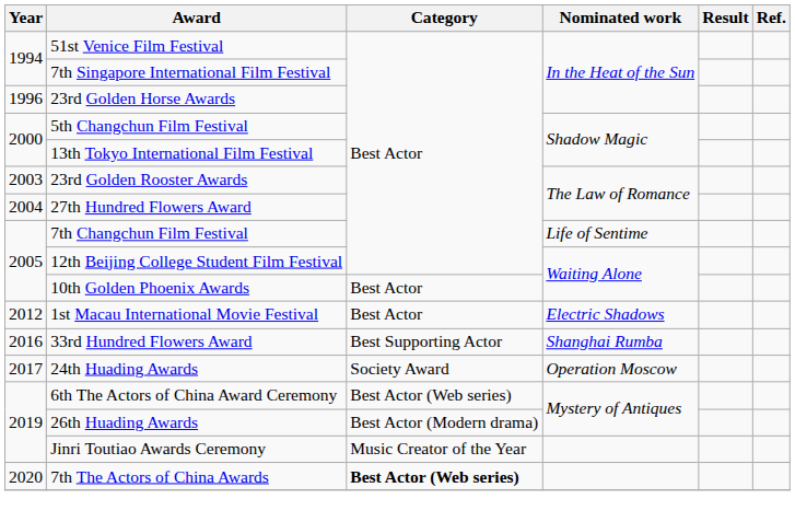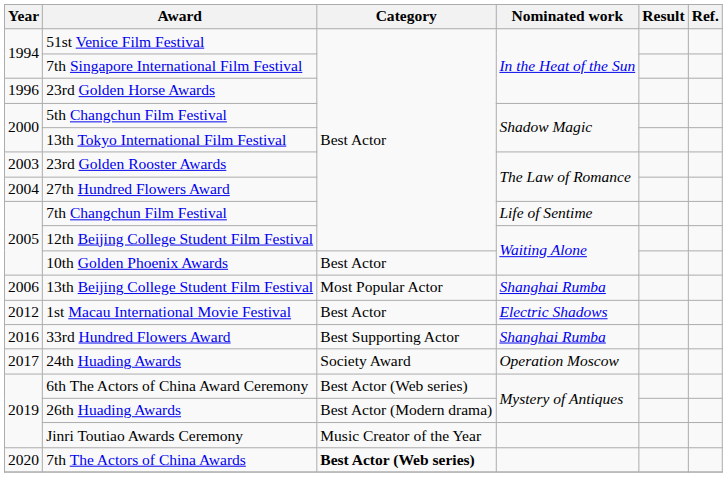+ row: 2006 | 13th Beijing College Student Film Festival | Most Popular Actor | Shanghai Rumba
